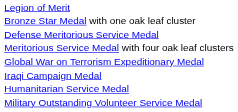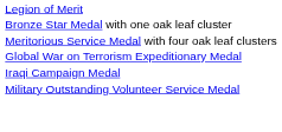- row: Defense Meritorious Service Medal
- row: Humanitarian Service Medal
